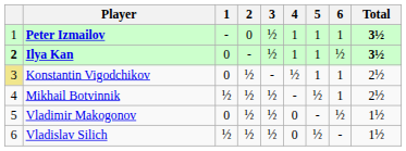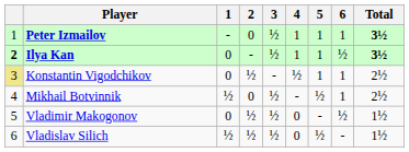Mikhail Botvinnik | 2: ½ -> 0
